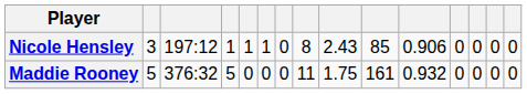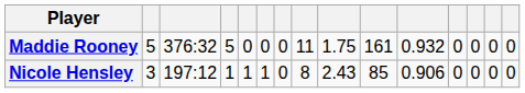rows swapped: Maddie Rooney <-> Nicole Hensley
